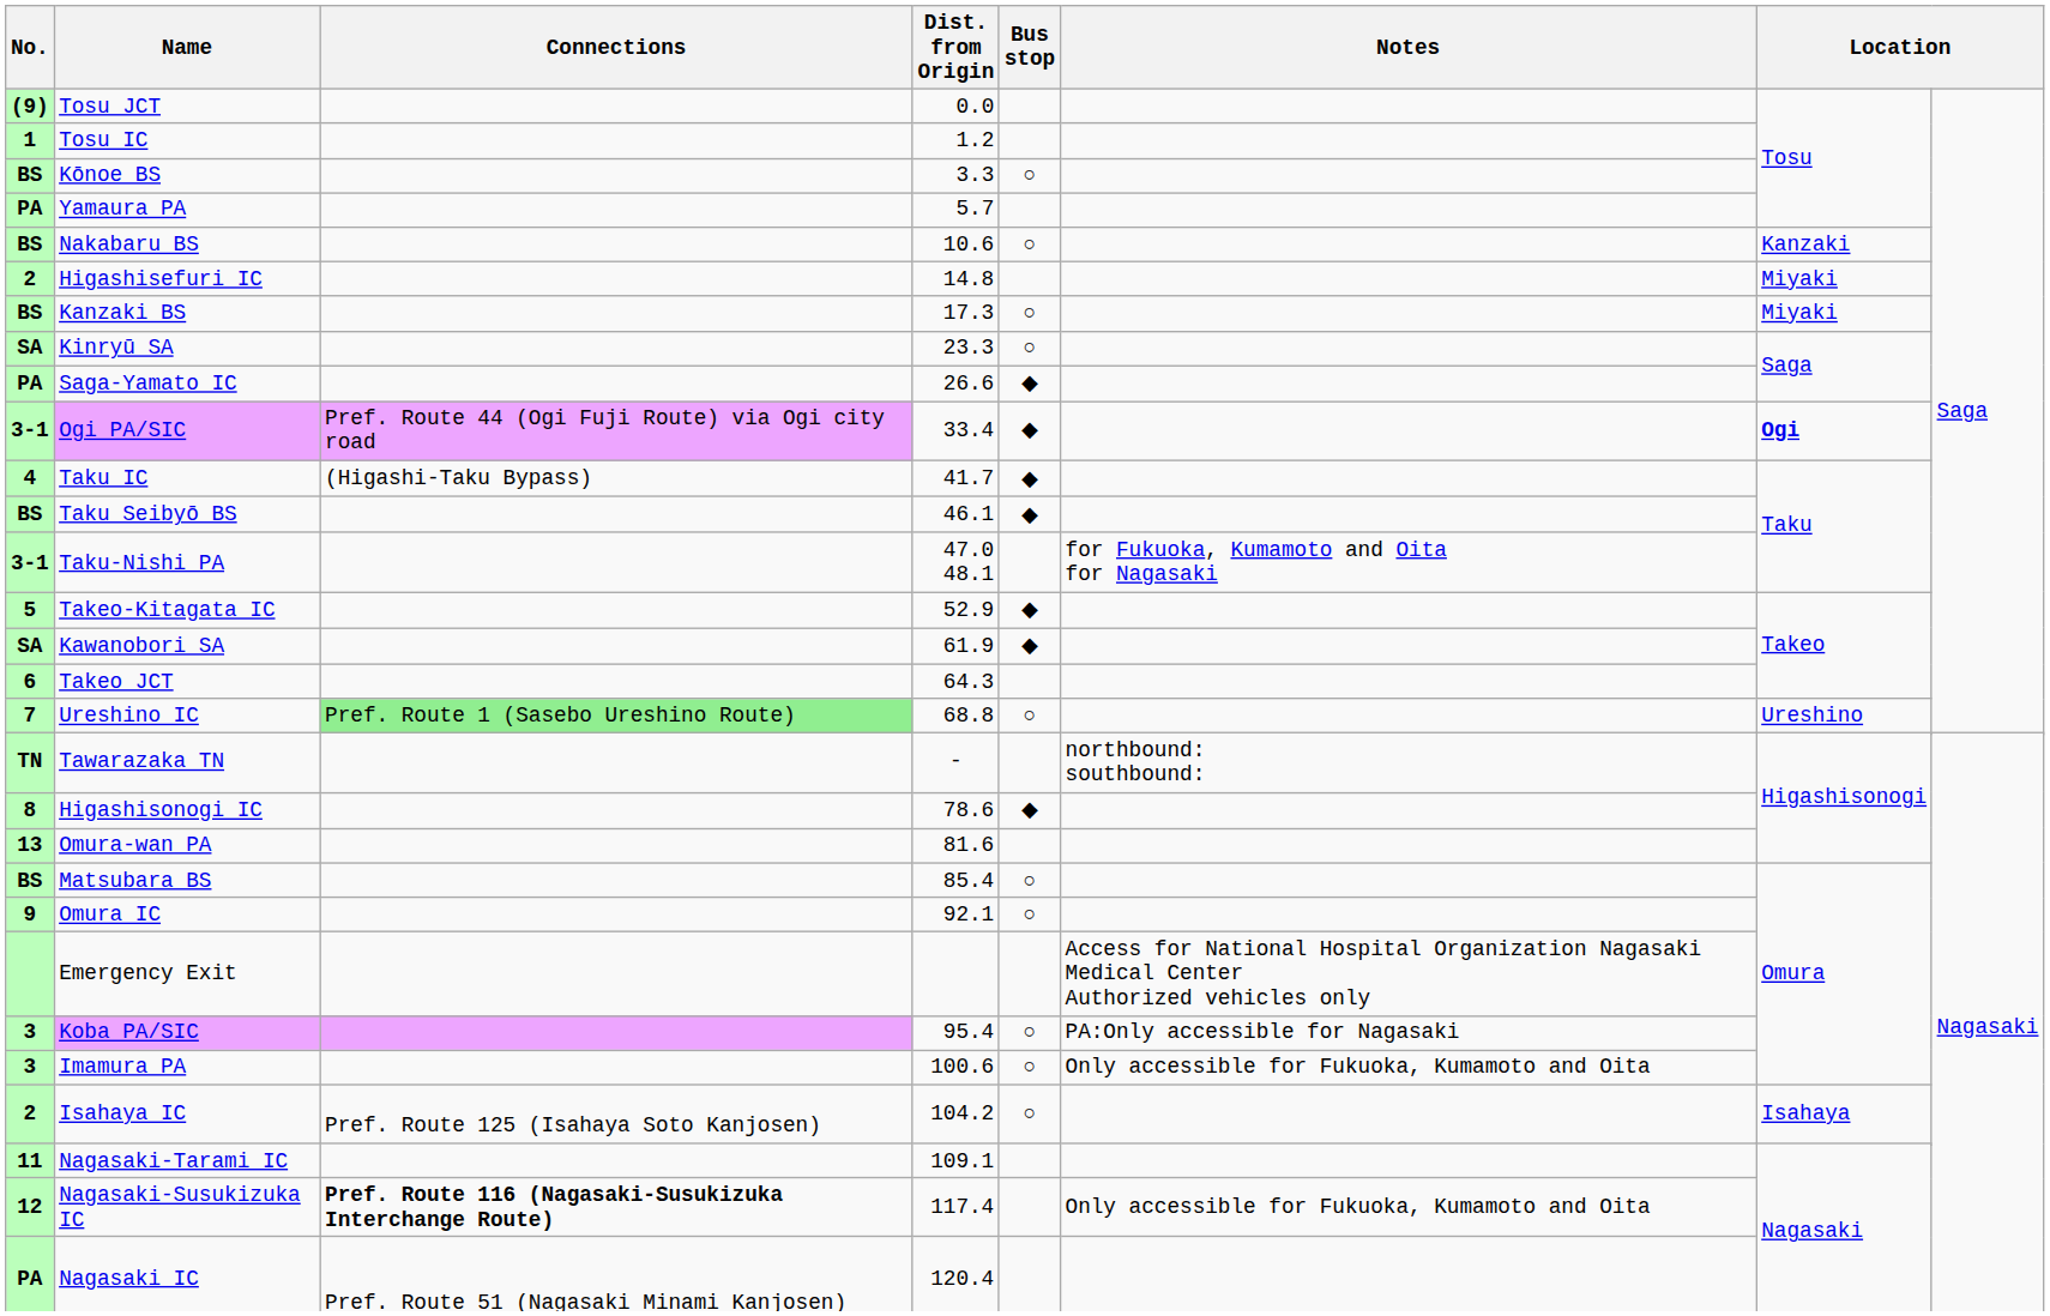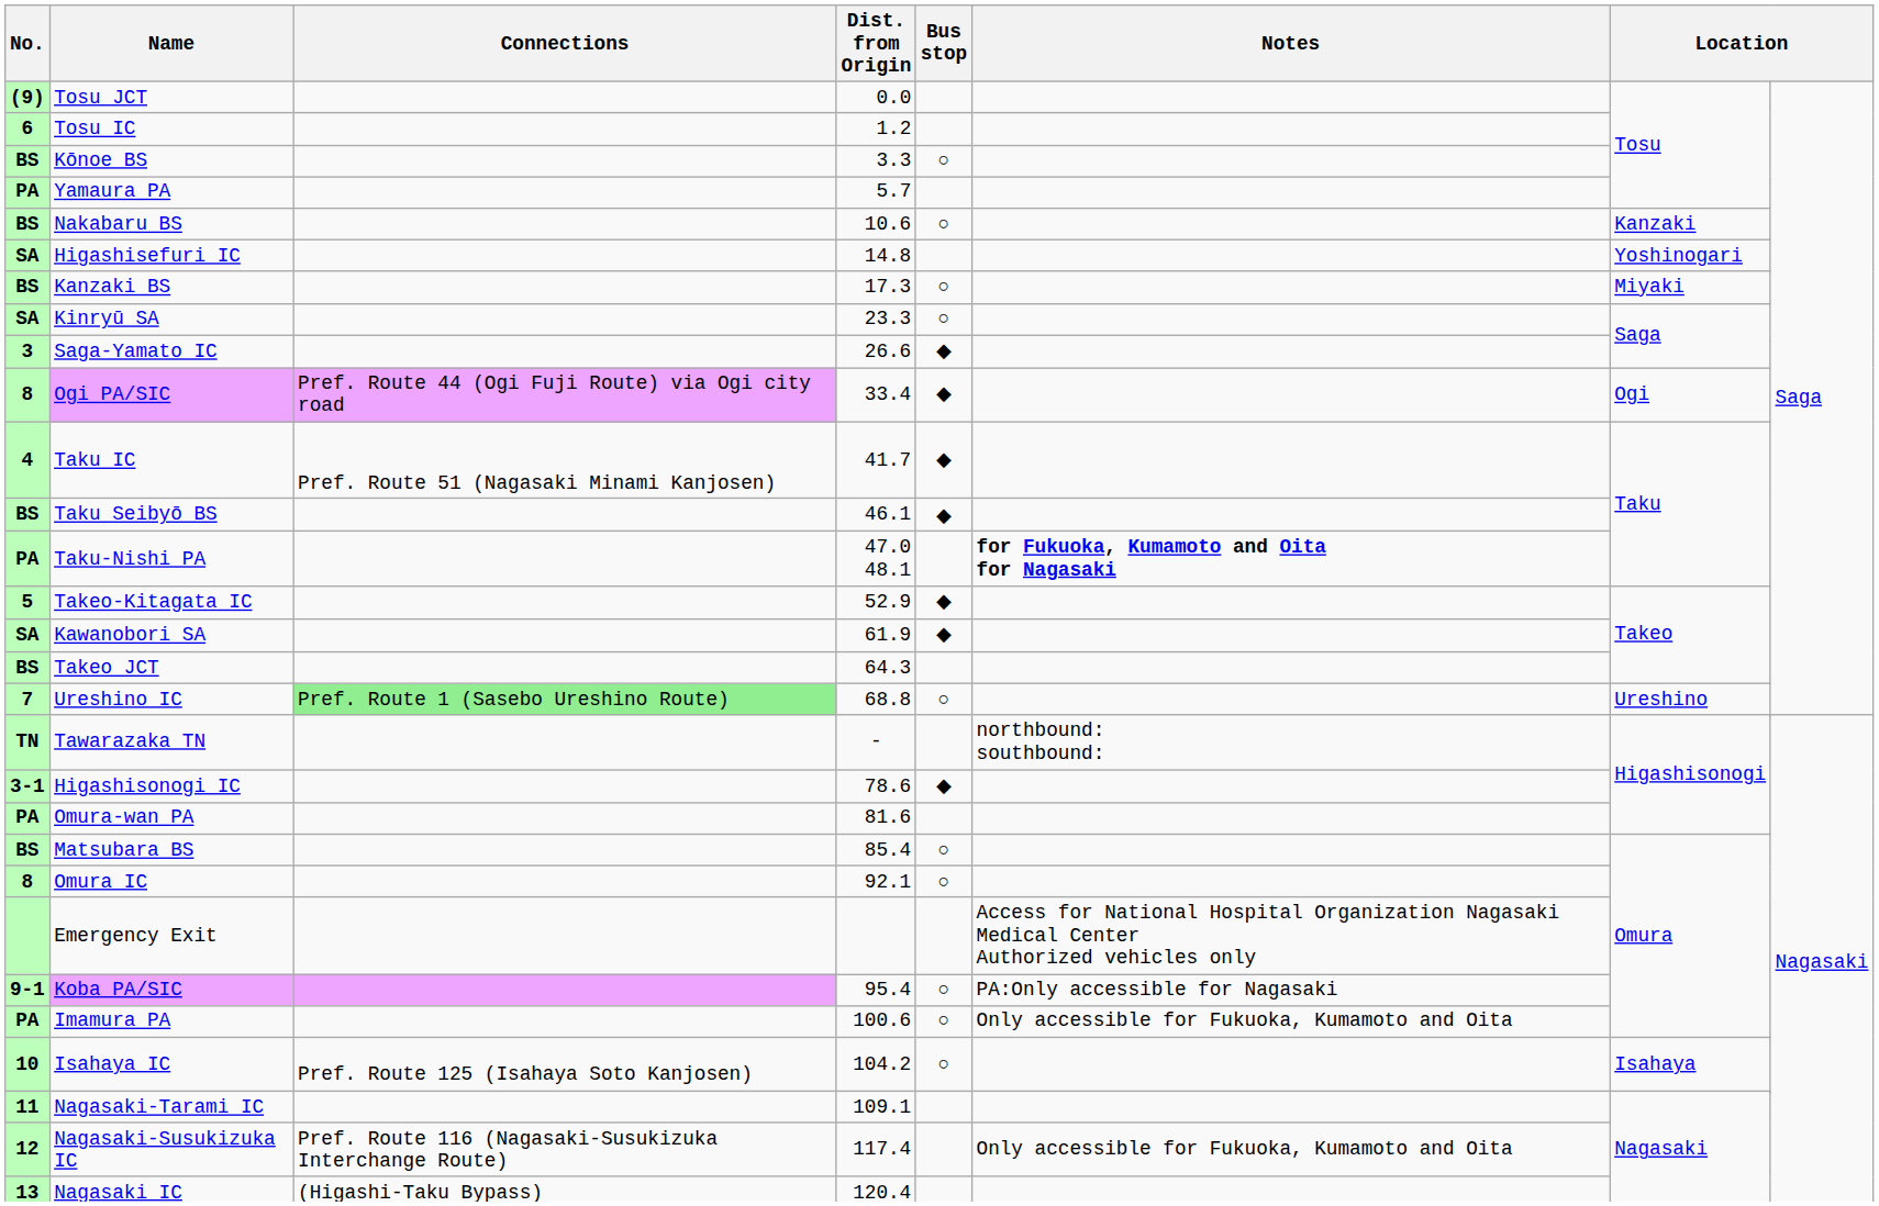Tosu IC | No.: 1 -> 6
Higashisefuri IC | No.: 2 -> SA
Higashisefuri IC | column 7: Miyaki -> Yoshinogari
Saga-Yamato IC | No.: PA -> 3
Ogi PA/SIC | No.: 3-1 -> 8
Ogi PA/SIC | column 7: bold -> normal
Taku IC | Connections: (Higashi-Taku Bypass) -> Pref. Route 51 (Nagasaki Minami Kanjosen)
Taku-Nishi PA | No.: 3-1 -> PA
Taku-Nishi PA | Notes: normal -> bold
Takeo JCT | No.: 6 -> BS
Higashisonogi IC | No.: 8 -> 3-1
Omura-wan PA | No.: 13 -> PA
Omura IC | No.: 9 -> 8
Koba PA/SIC | No.: 3 -> 9-1
Imamura PA | No.: 3 -> PA
Isahaya IC | No.: 2 -> 10
Nagasaki-Susukizuka IC | Connections: bold -> normal
Nagasaki IC | No.: PA -> 13
Nagasaki IC | Connections: Pref. Route 51 (Nagasaki Minami Kanjosen) -> (Higashi-Taku Bypass)
